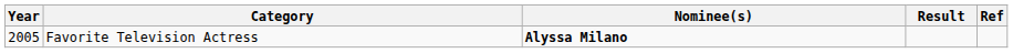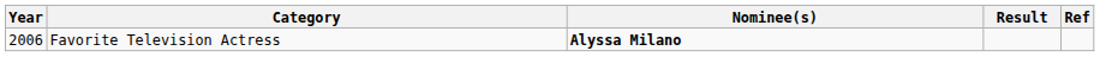Favorite Television Actress | Year: 2005 -> 2006
